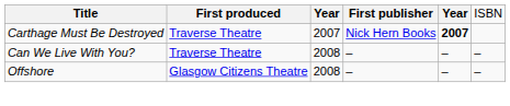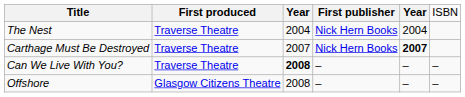+ row: The Nest | Traverse Theatre | 2004 | Nick Hern Books | 2004
Can We Live With You? | column 3: normal -> bold
